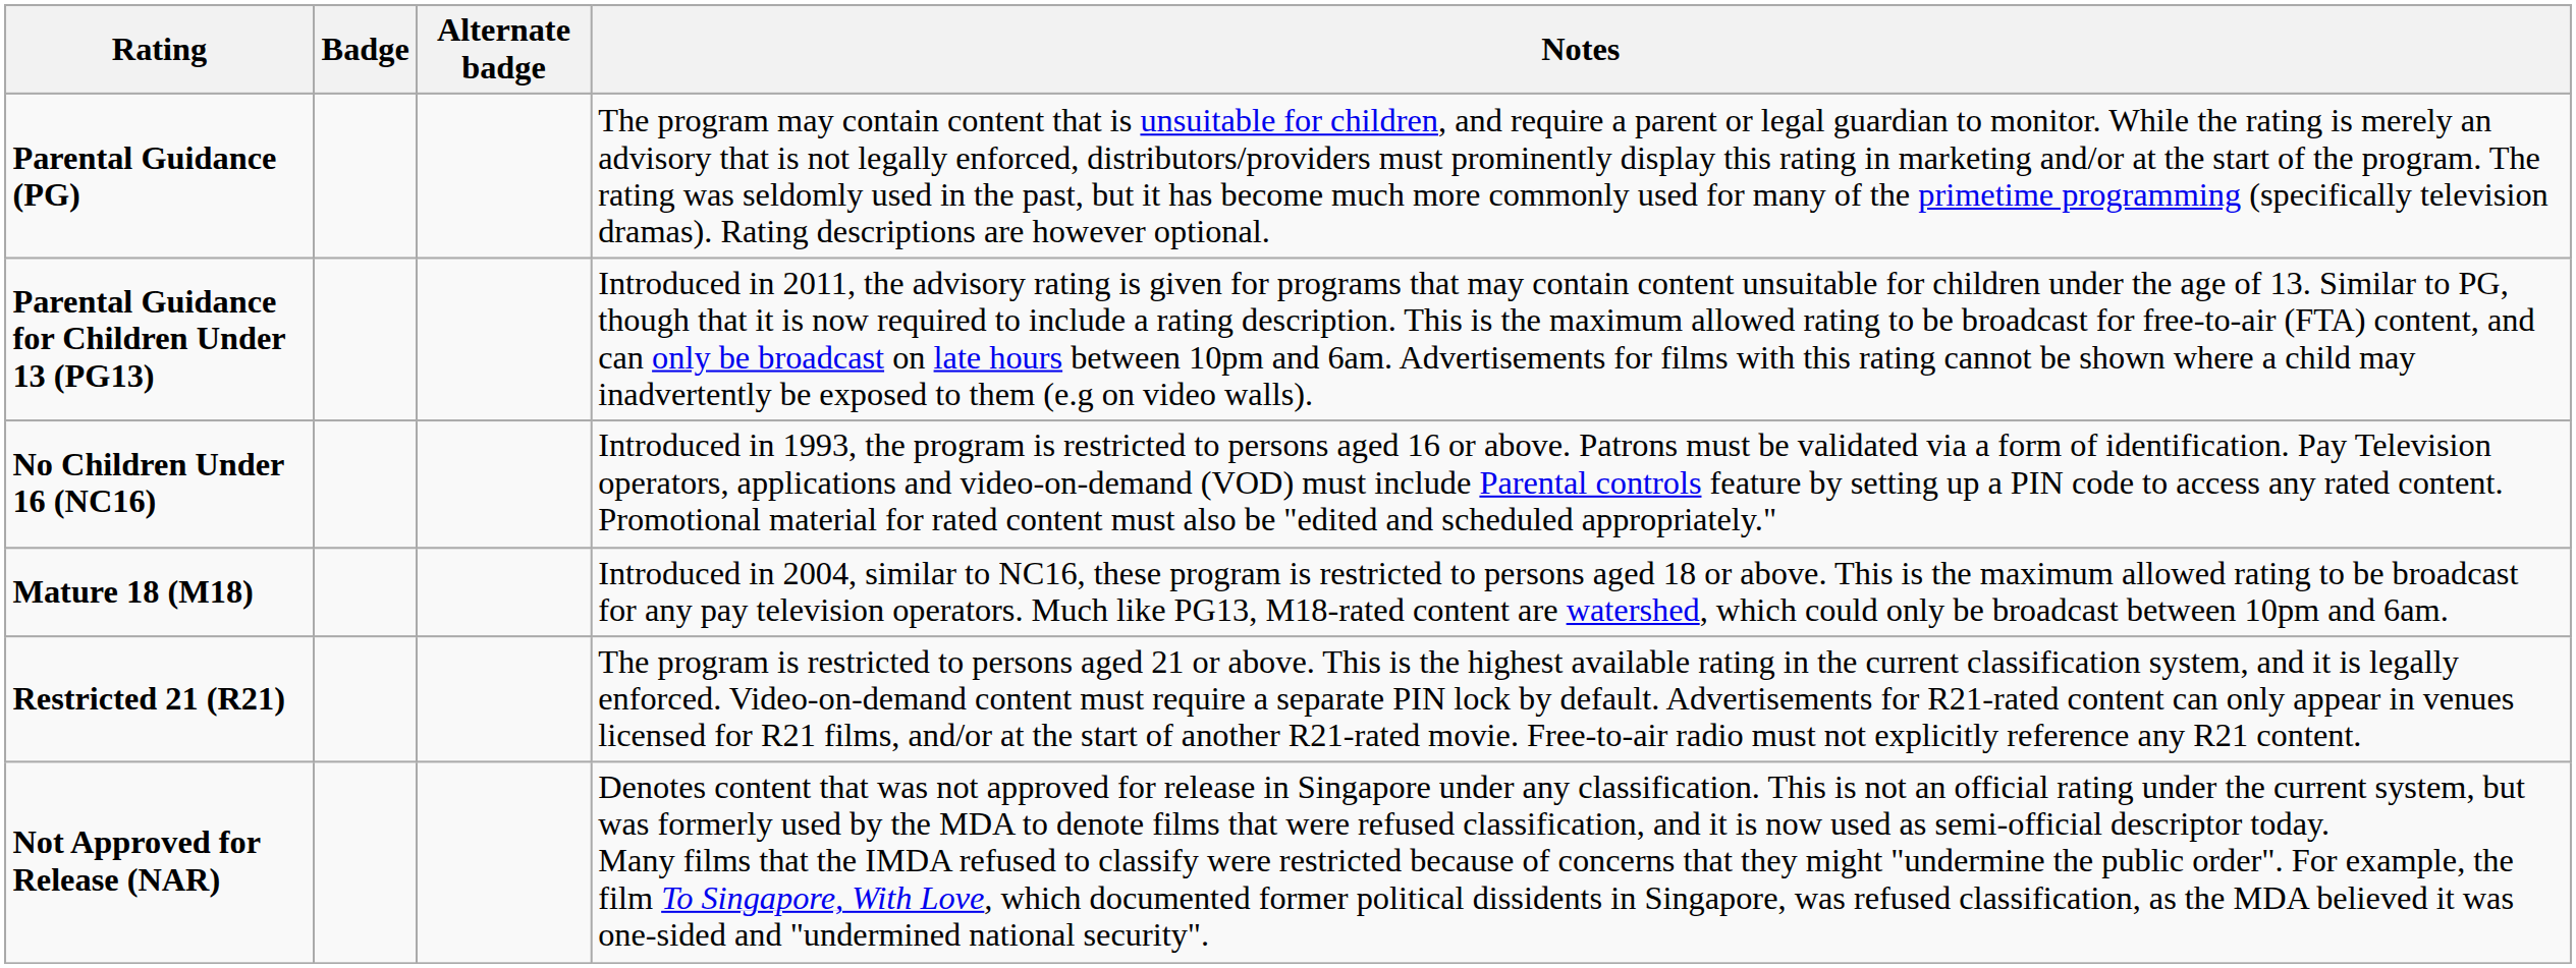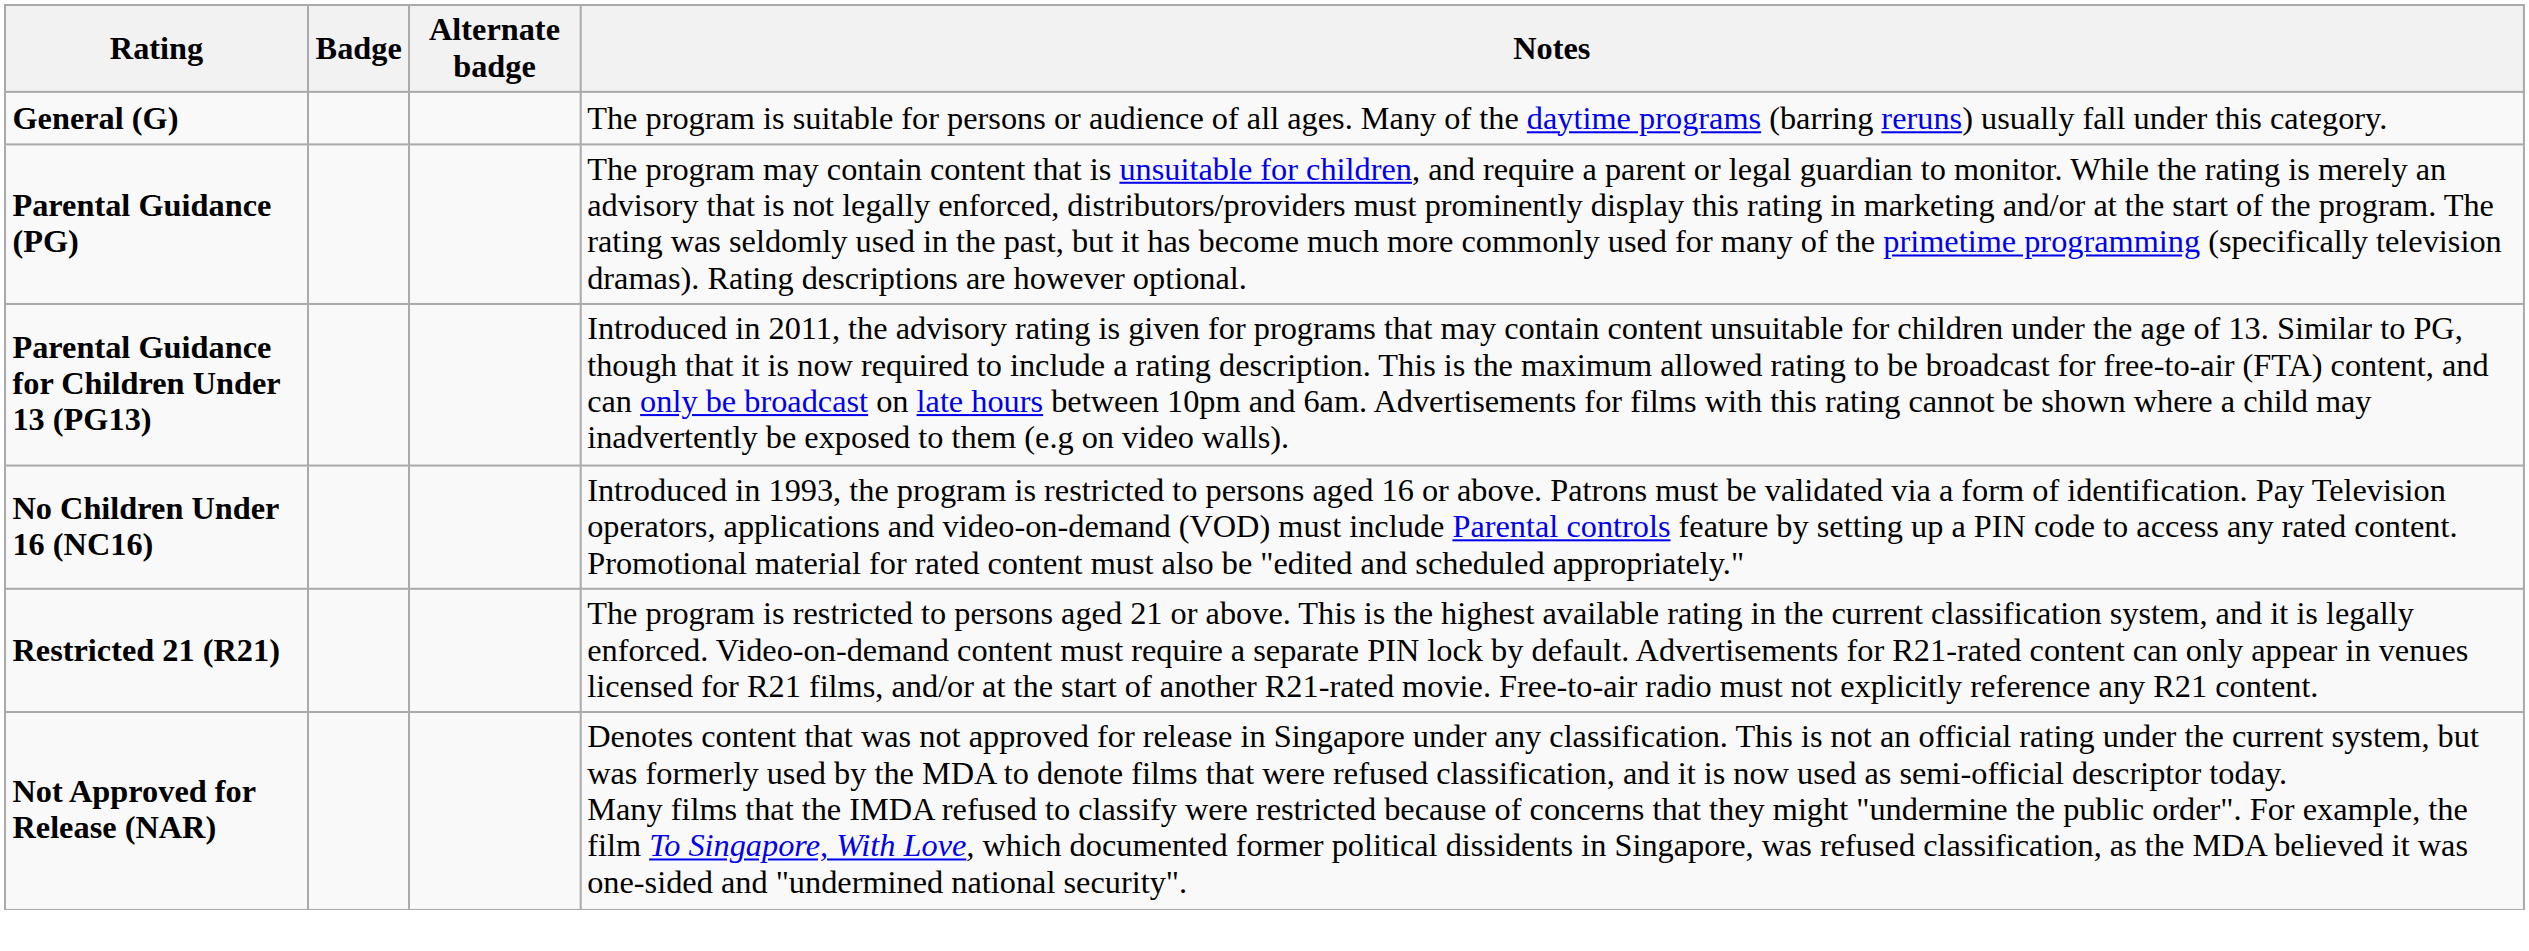+ row: General (G) | The program is suitable for persons or audience of all ages. Many of the daytime programs (barring reruns) usually fall under this category.
- row: Mature 18 (M18) | Introduced in 2004, similar to NC16, these program is restricted to persons aged 18 or above. This is the maximum allowed rating to be broadcast for any pay television operators. Much like PG13, M18-rated content are watershed, which could only be broadcast between 10pm and 6am.
